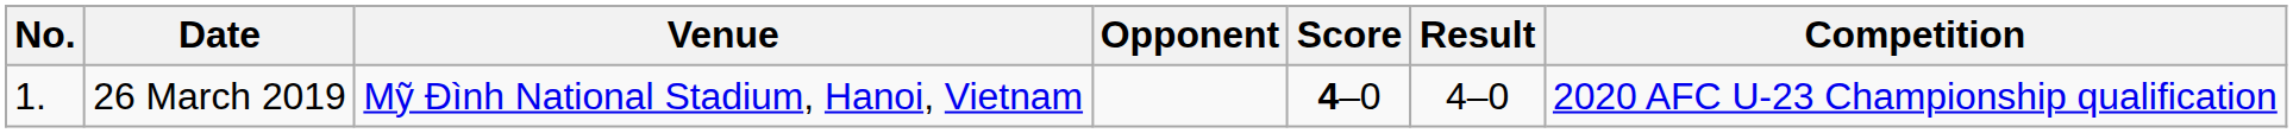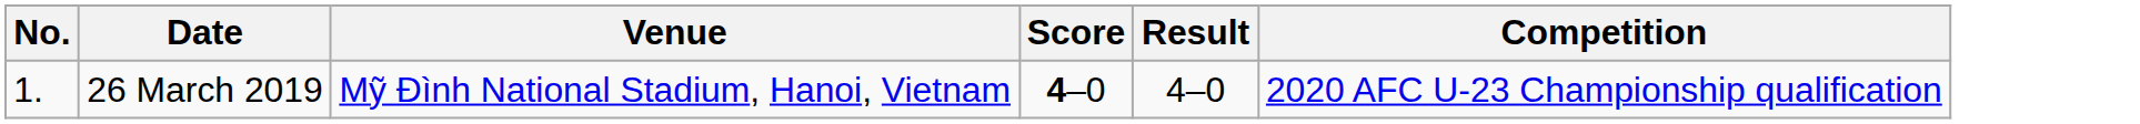- column: Opponent
